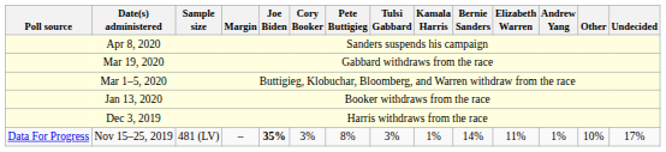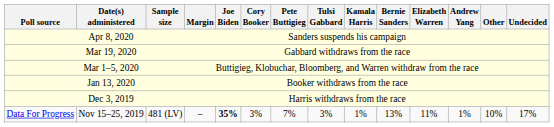Nov 15–25, 2019 | Pete Buttigieg: 8% -> 7%
Nov 15–25, 2019 | Bernie Sanders: 14% -> 13%
